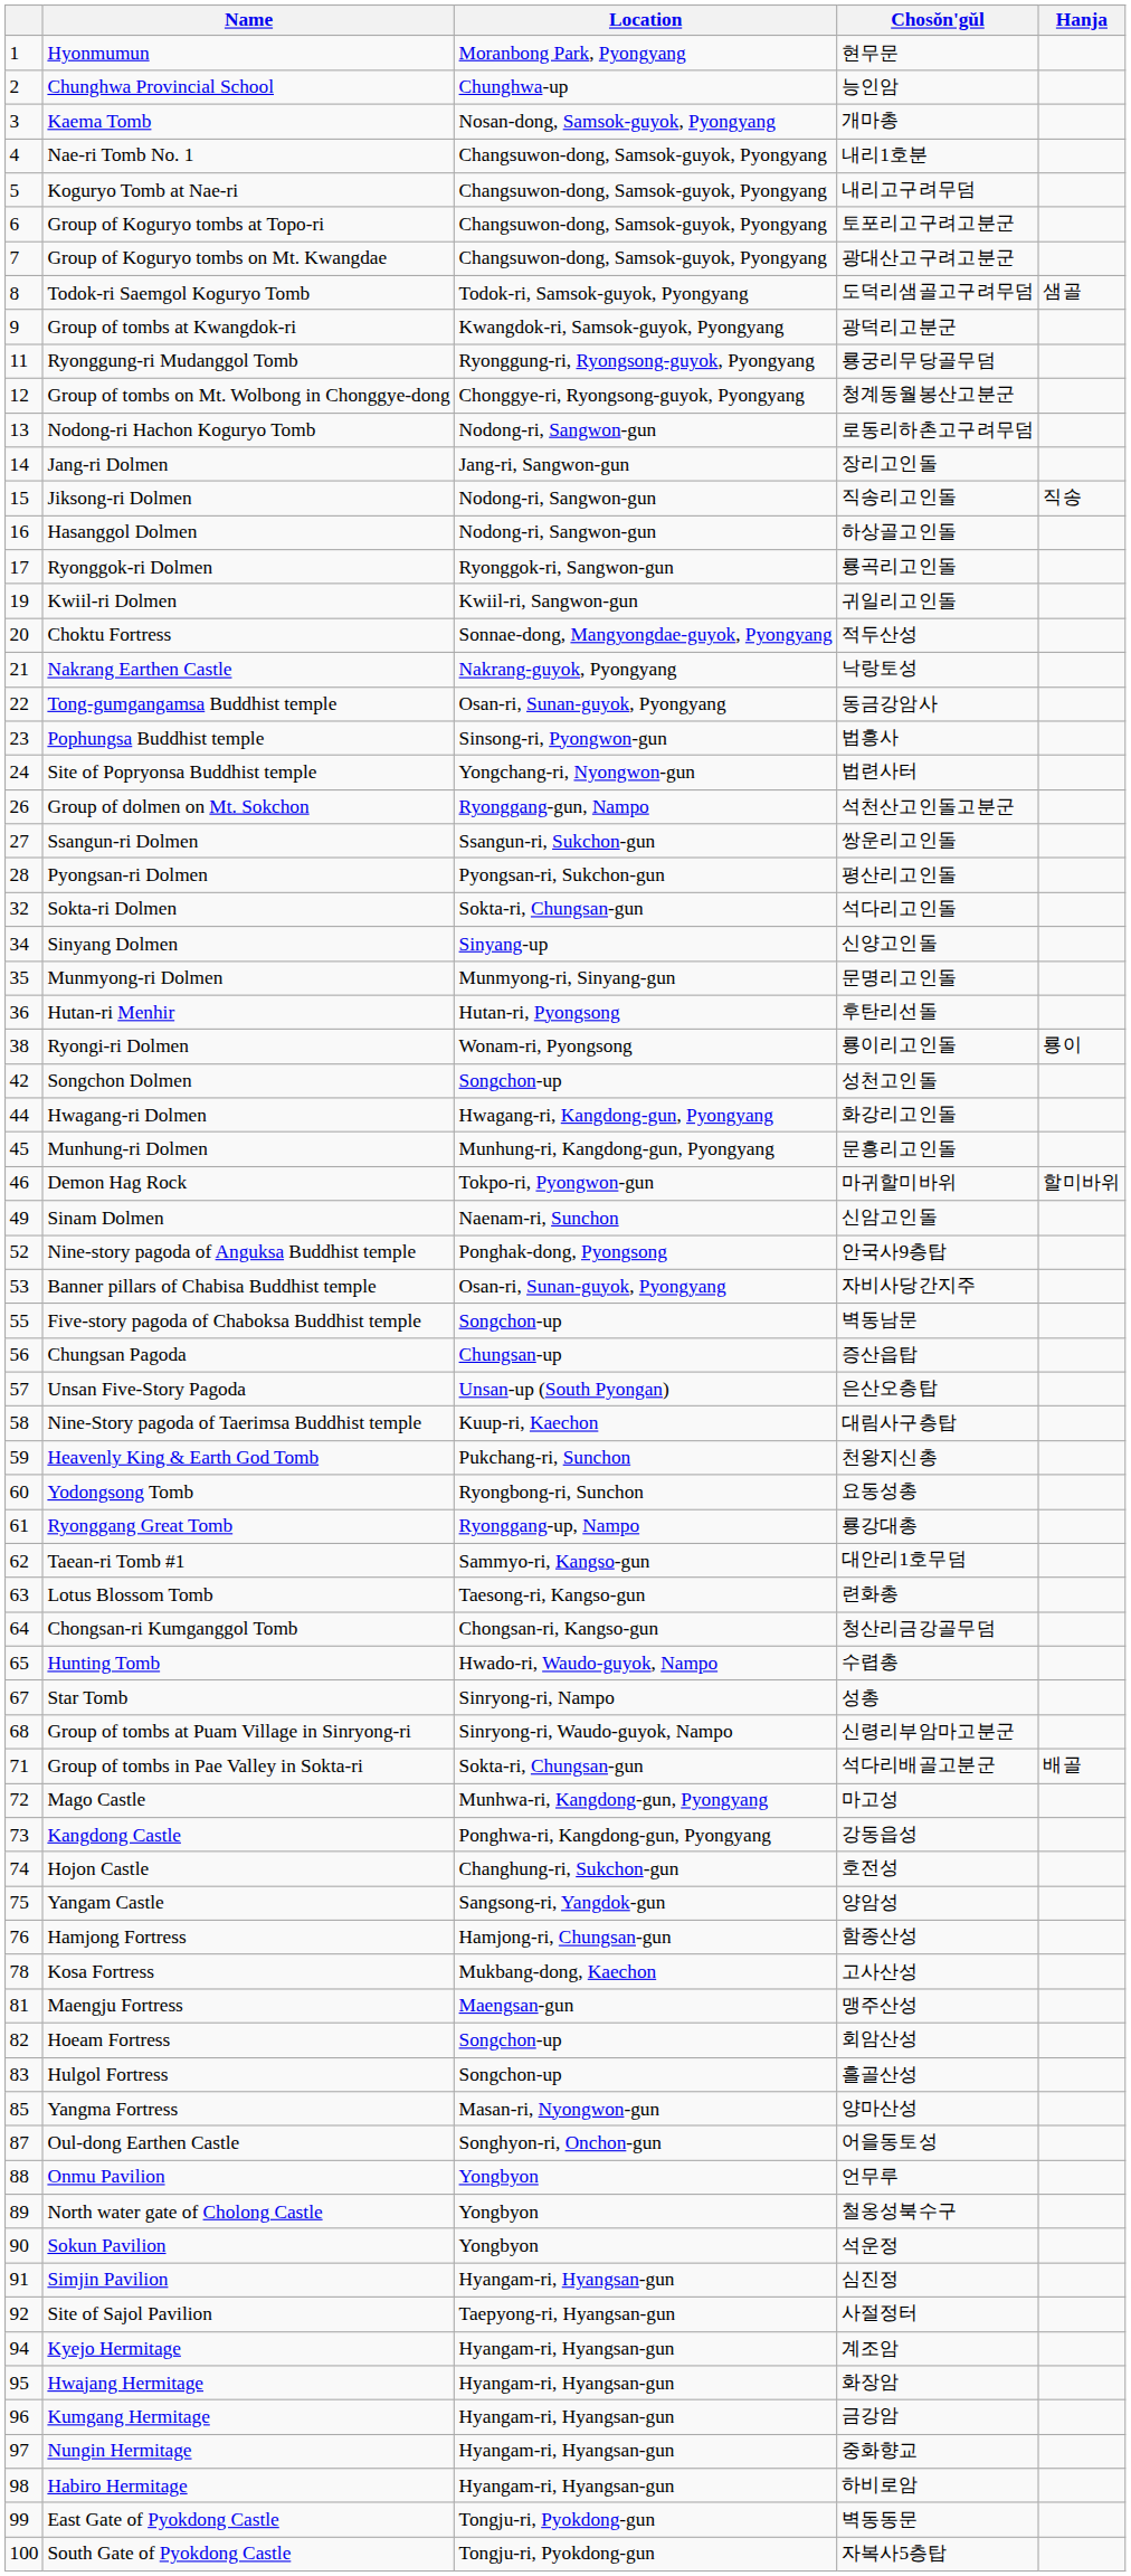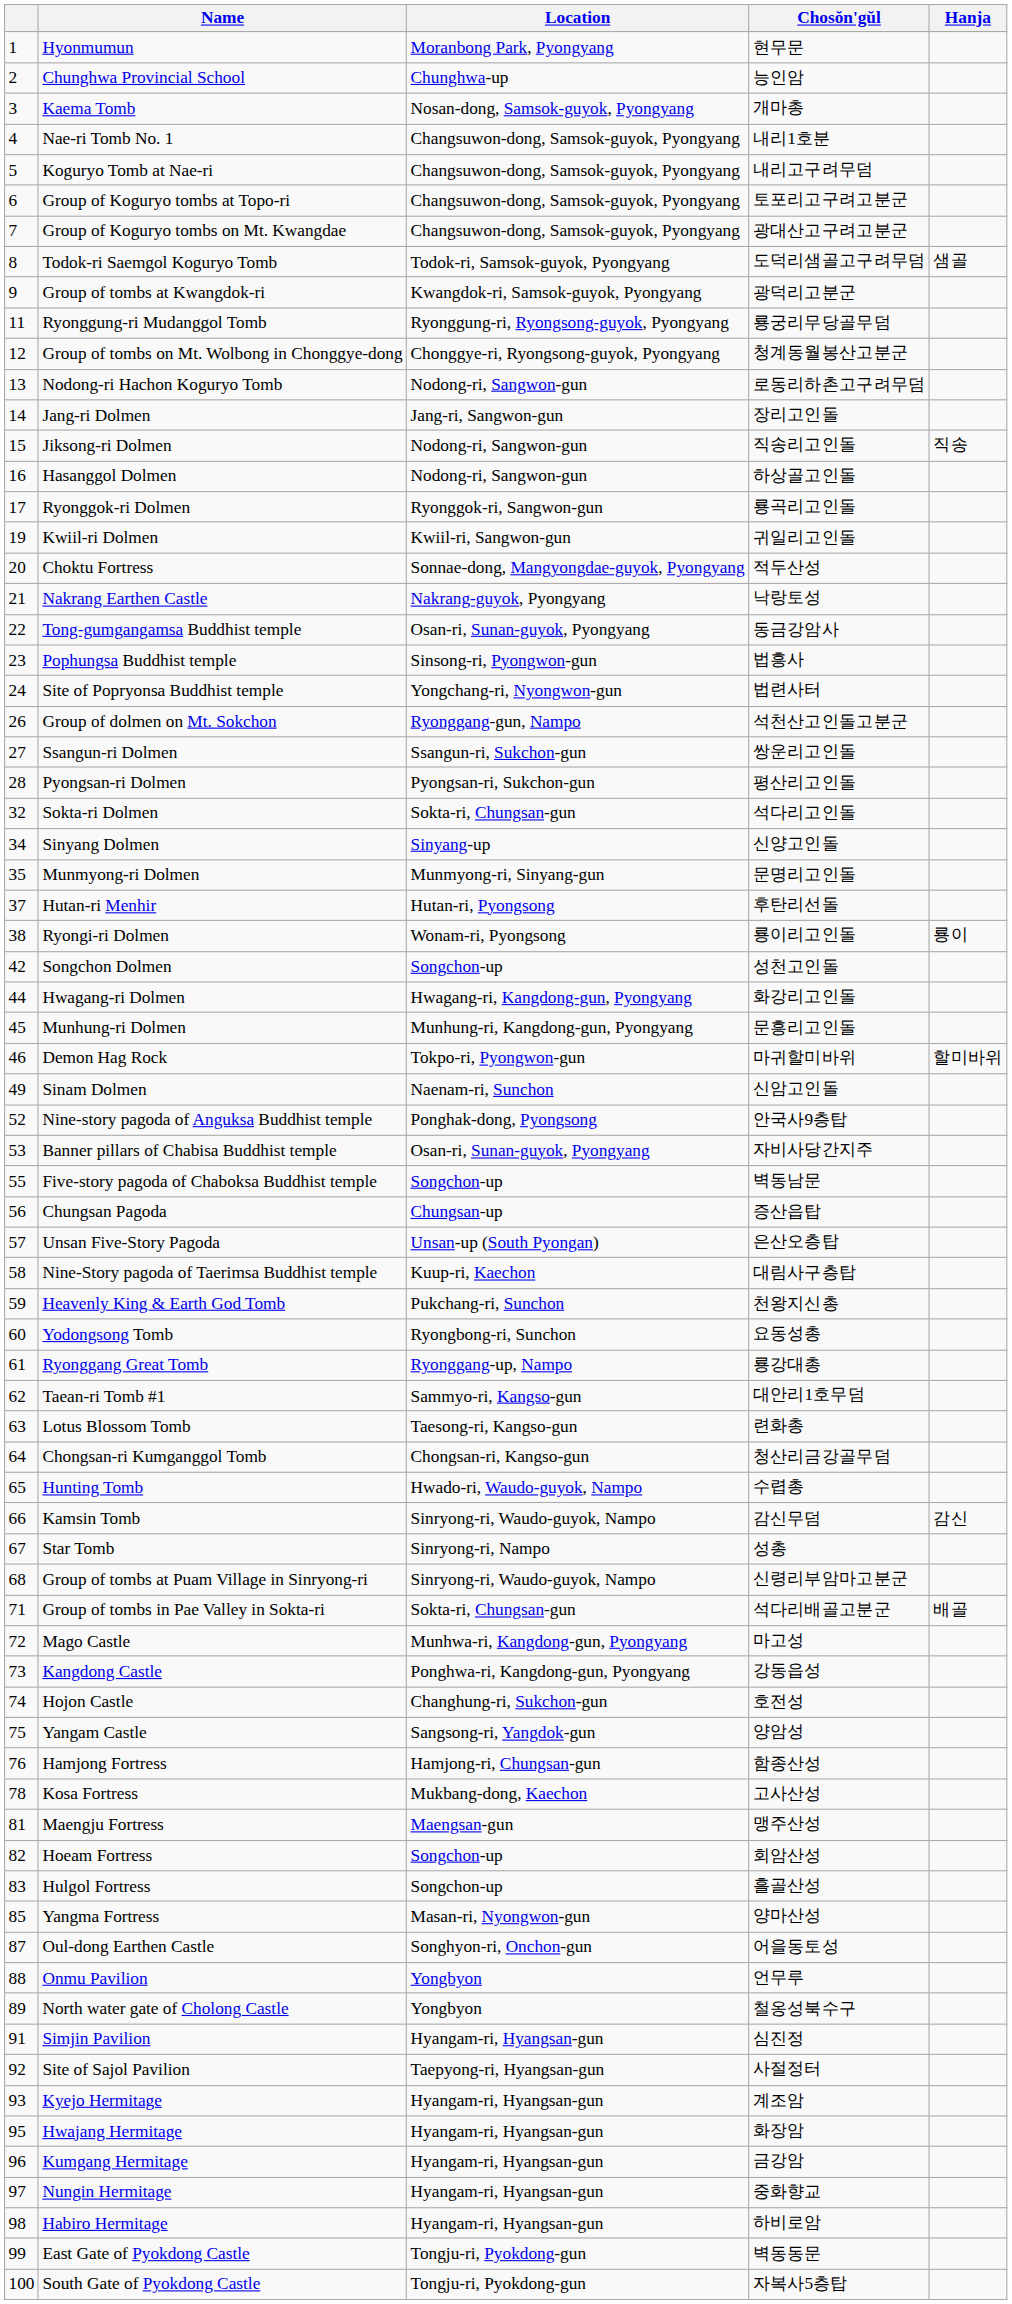Hutan-ri Menhir | column 1: 36 -> 37
+ row: 66 | Kamsin Tomb | Sinryong-ri, Waudo-guyok, Nampo | 감신무덤 | 감신
- row: 90 | Sokun Pavilion | Yongbyon | 석운정
Kyejo Hermitage | column 1: 94 -> 93
